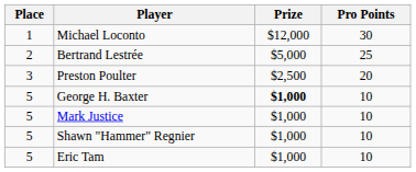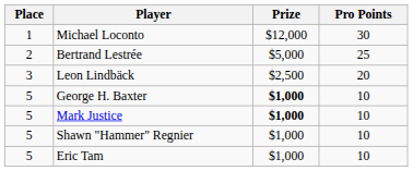+ row: 3 | Leon Lindbäck | $2,500 | 20
- row: 3 | Preston Poulter | $2,500 | 20
Mark Justice | Prize: normal -> bold
